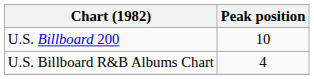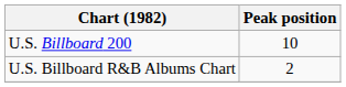U.S. Billboard R&B Albums Chart | Peak position: 4 -> 2
